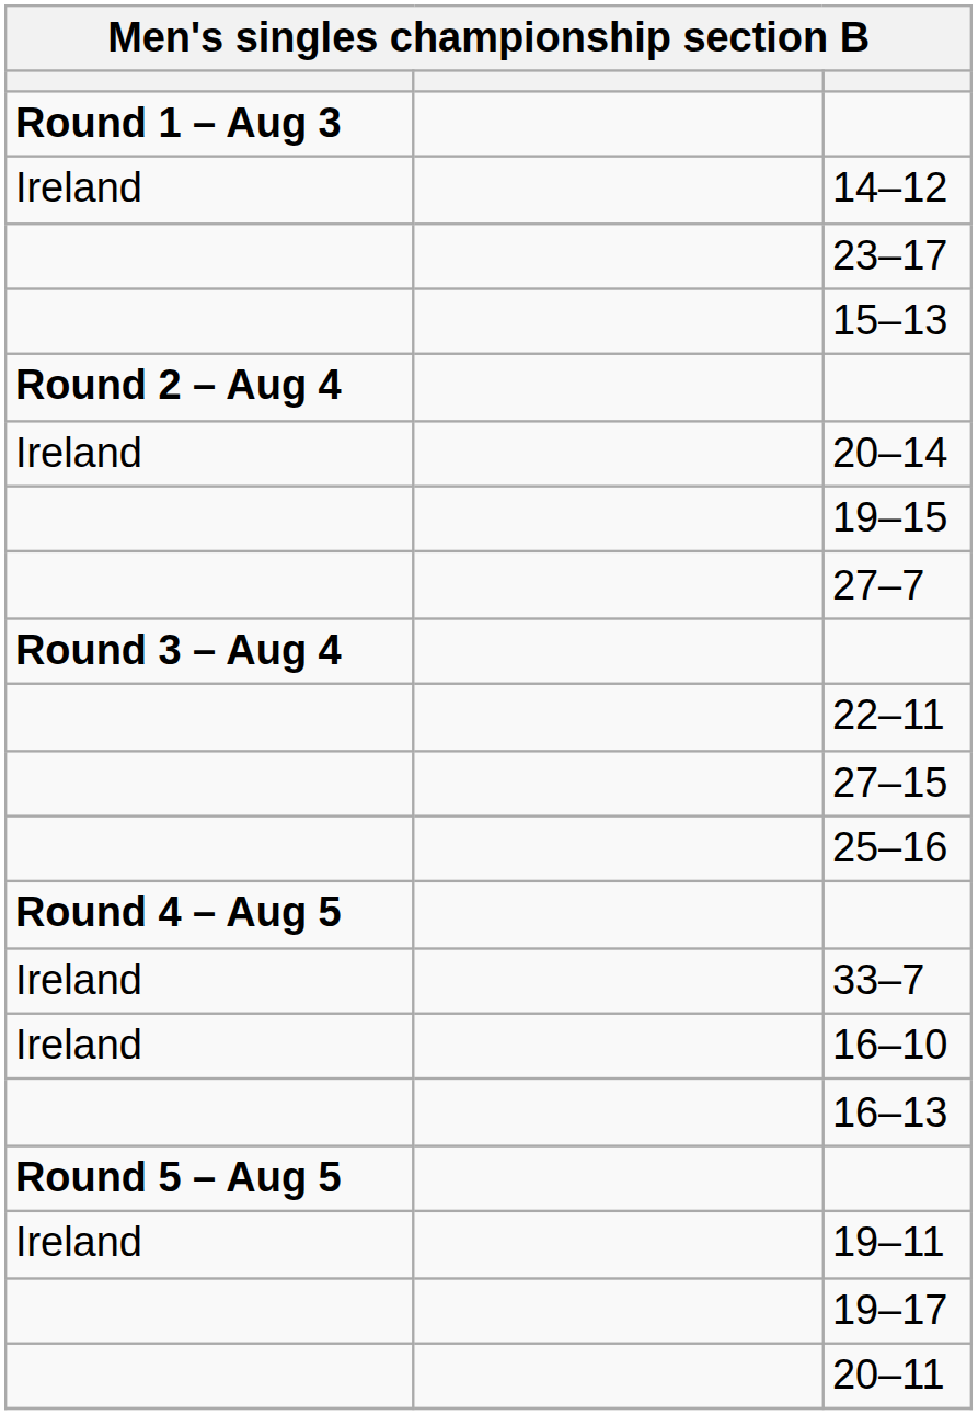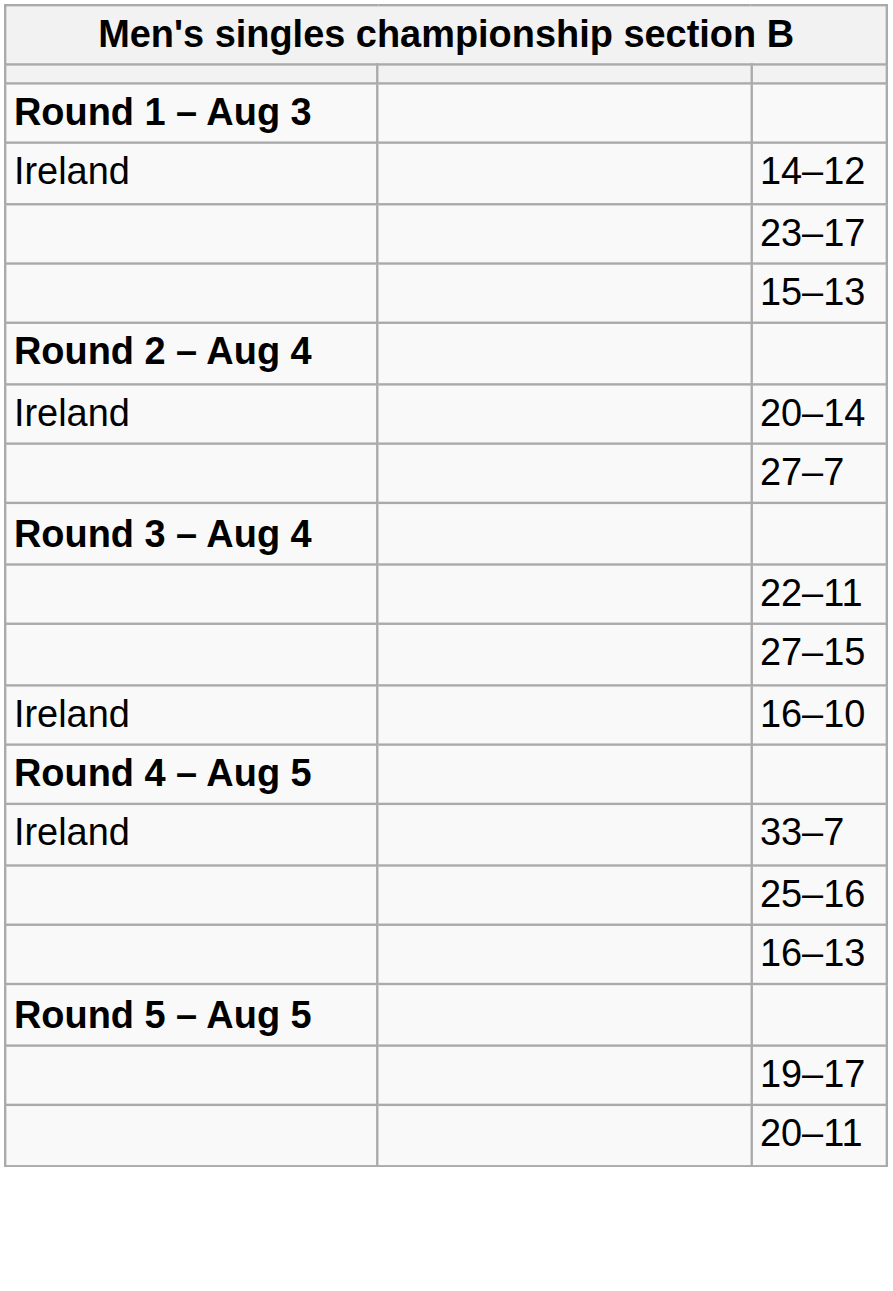- row: 19–15
rows swapped: 16–10 <-> 25–16
- row: Ireland | 19–11
